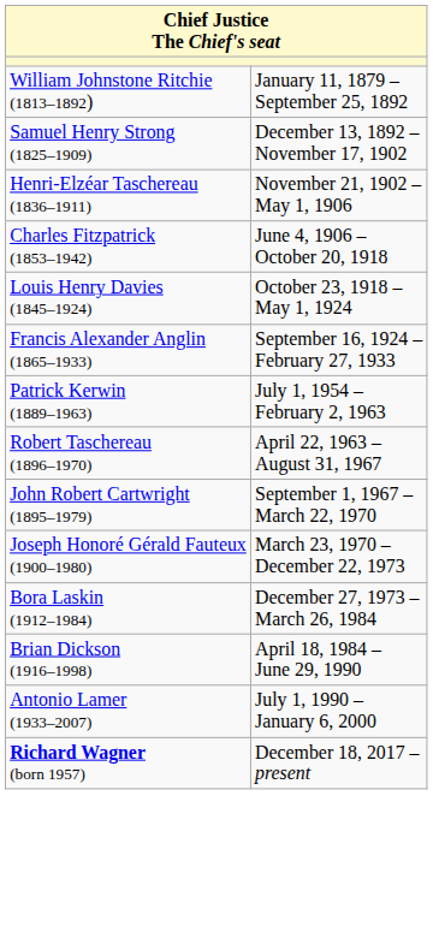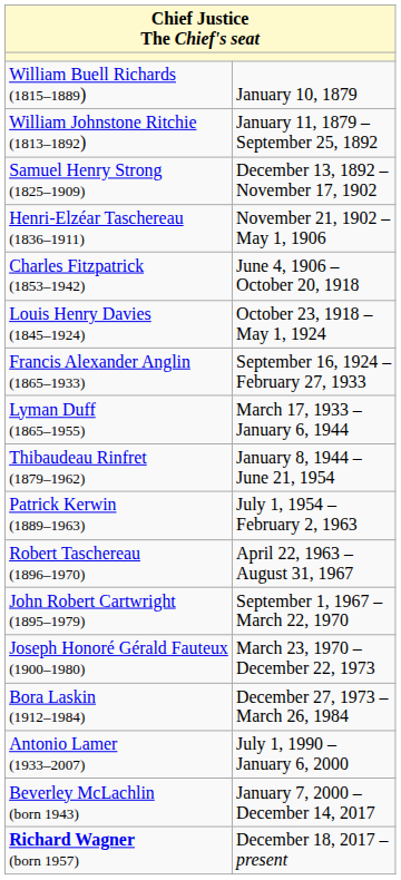+ row: William Buell Richards (1815–1889) | January 10, 1879
+ row: Lyman Duff (1865–1955) | March 17, 1933 – January 6, 1944
+ row: Thibaudeau Rinfret (1879–1962) | January 8, 1944 – June 21, 1954
- row: Brian Dickson (1916–1998) | April 18, 1984 – June 29, 1990
+ row: Beverley McLachlin (born 1943) | January 7, 2000 – December 14, 2017
